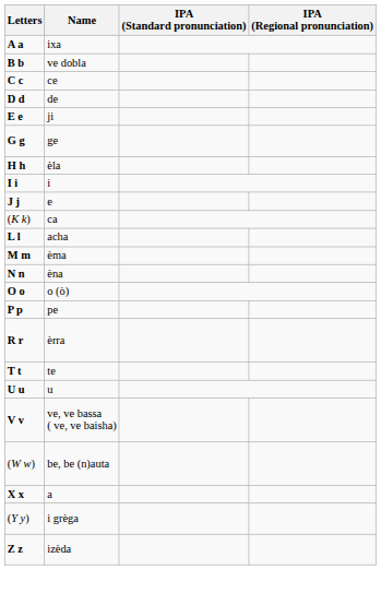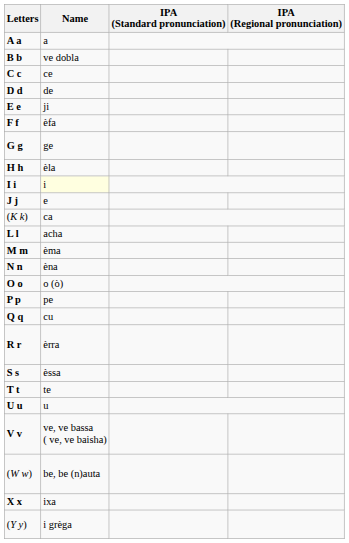A a | Name: ixa -> a
+ row: F f | èfa
I i | Name: no background -> lightyellow background
+ row: Q q | cu
+ row: S s | èssa
X x | Name: a -> ixa
- row: Z z | izèda
